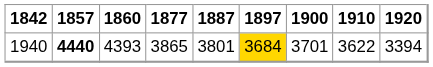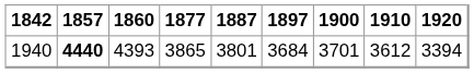1940 | 1897: gold background -> no background
1940 | 1910: 3622 -> 3612
